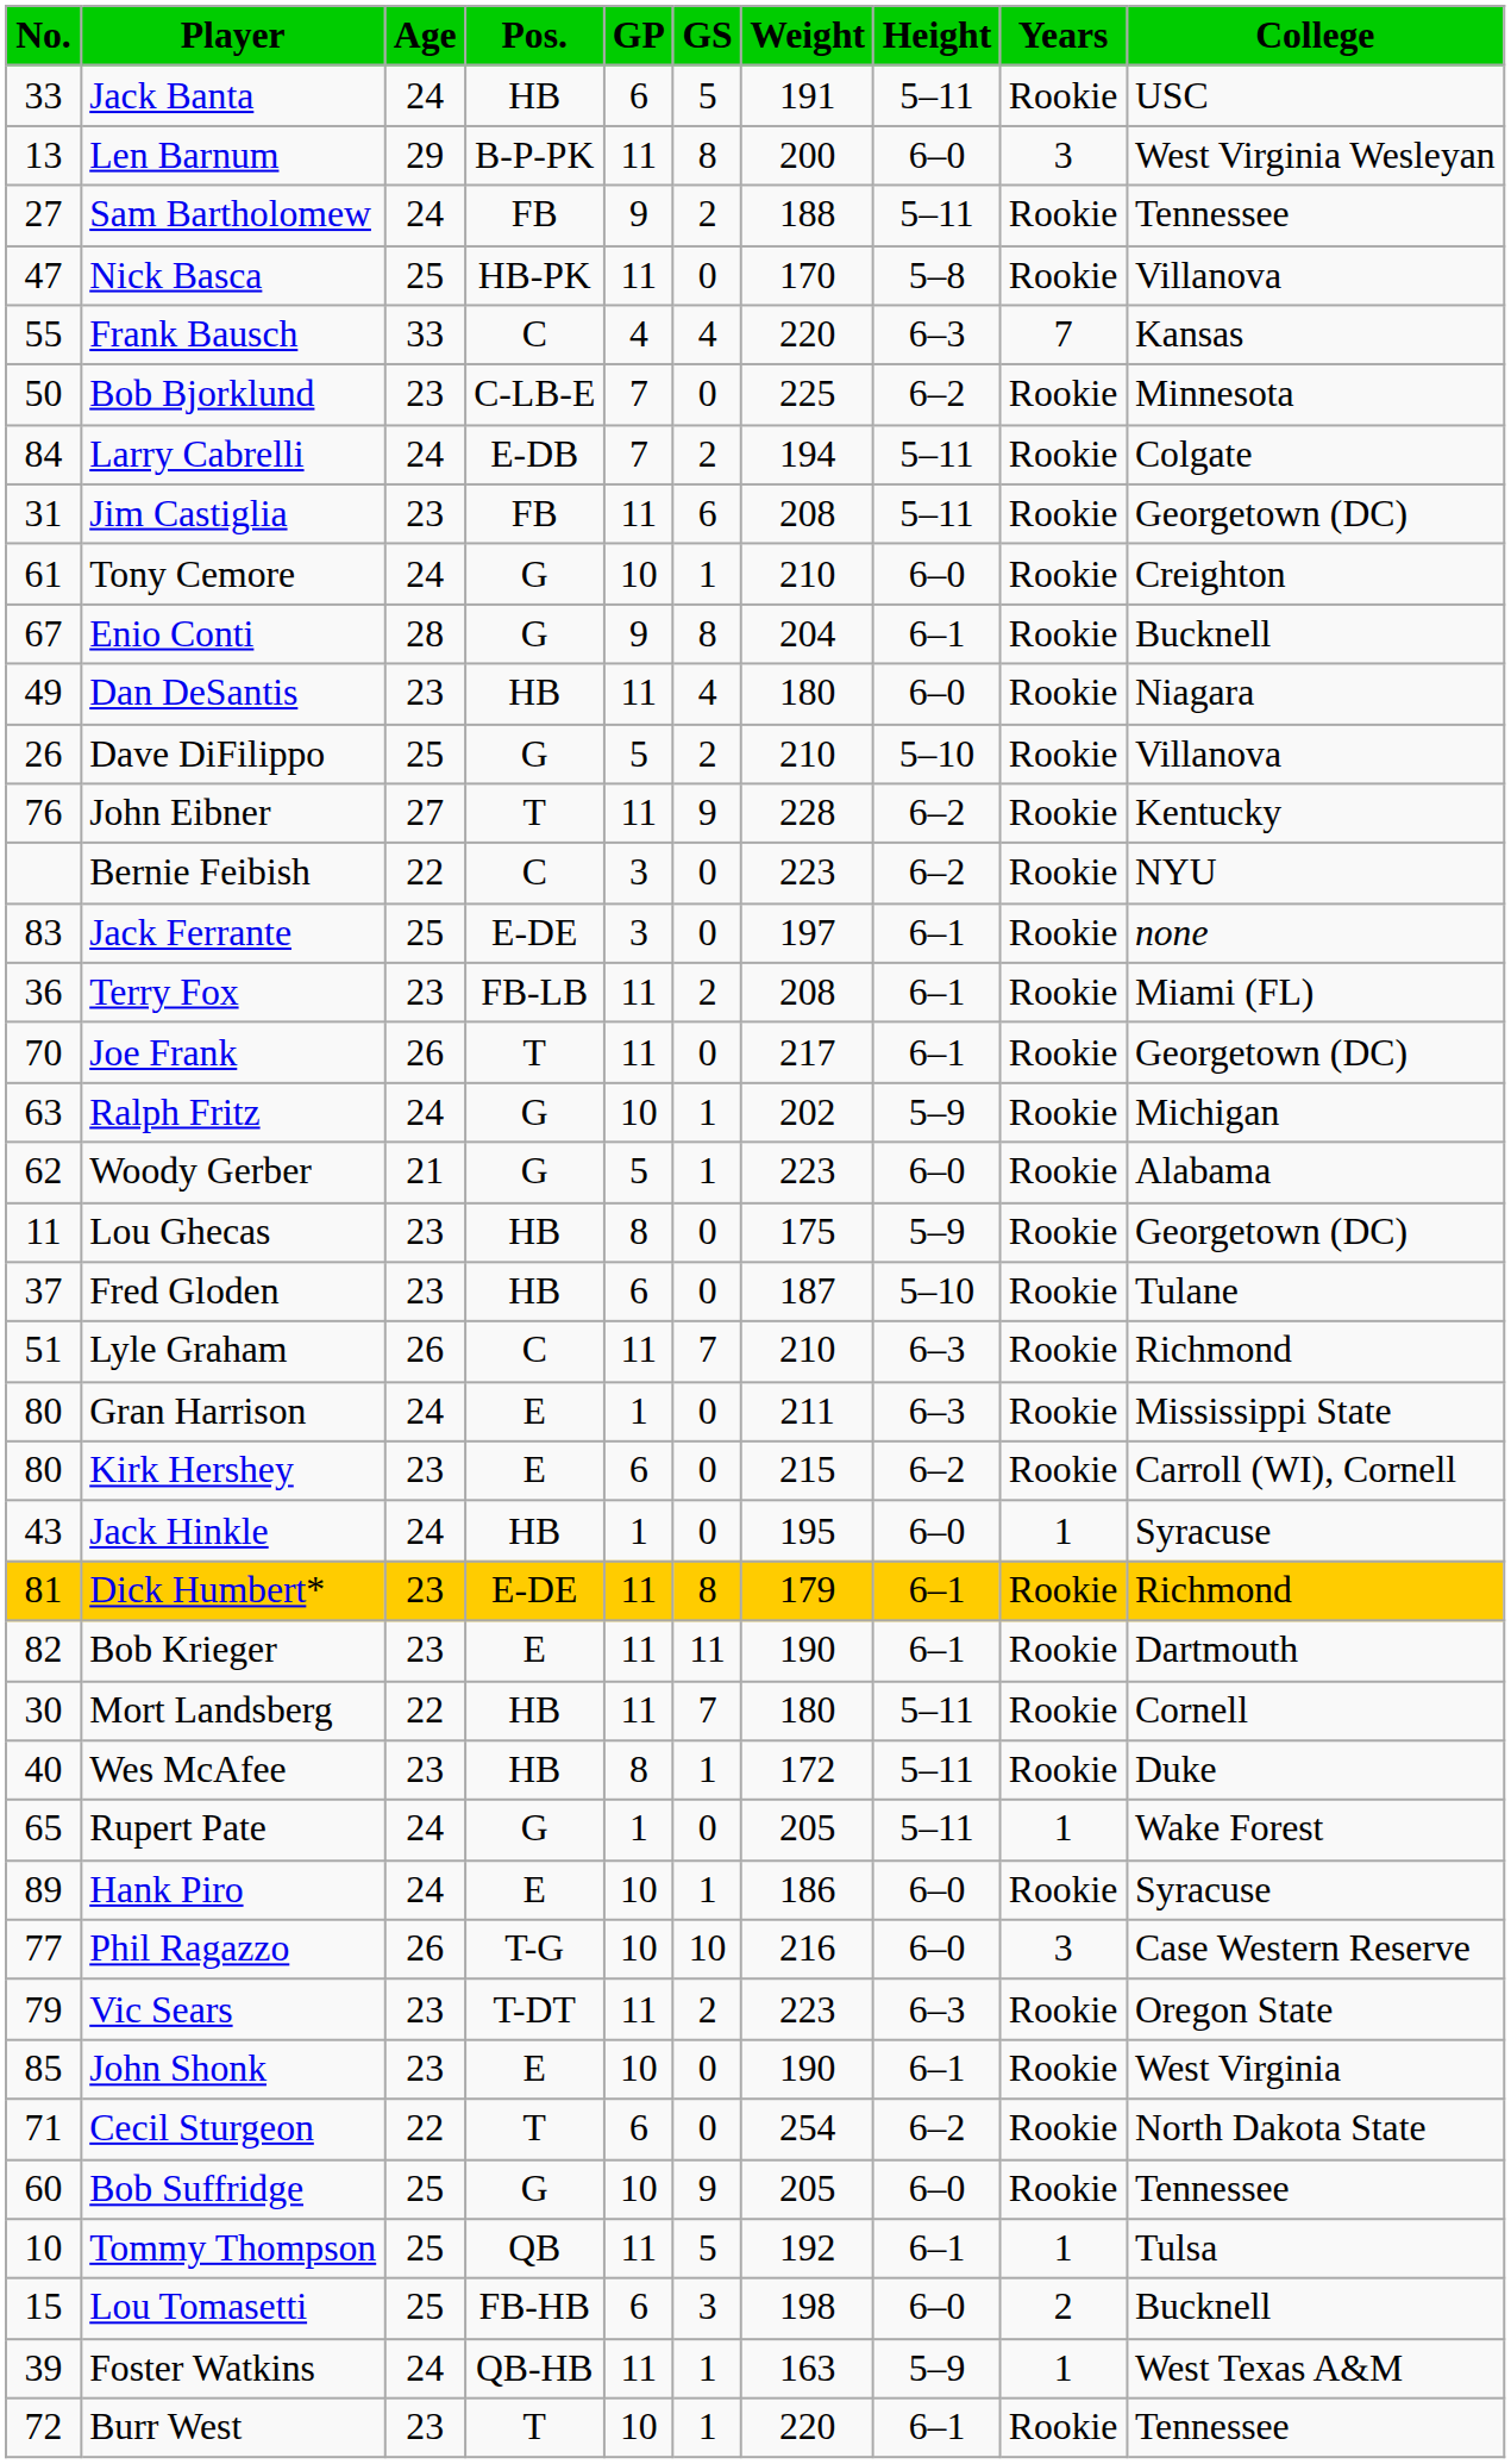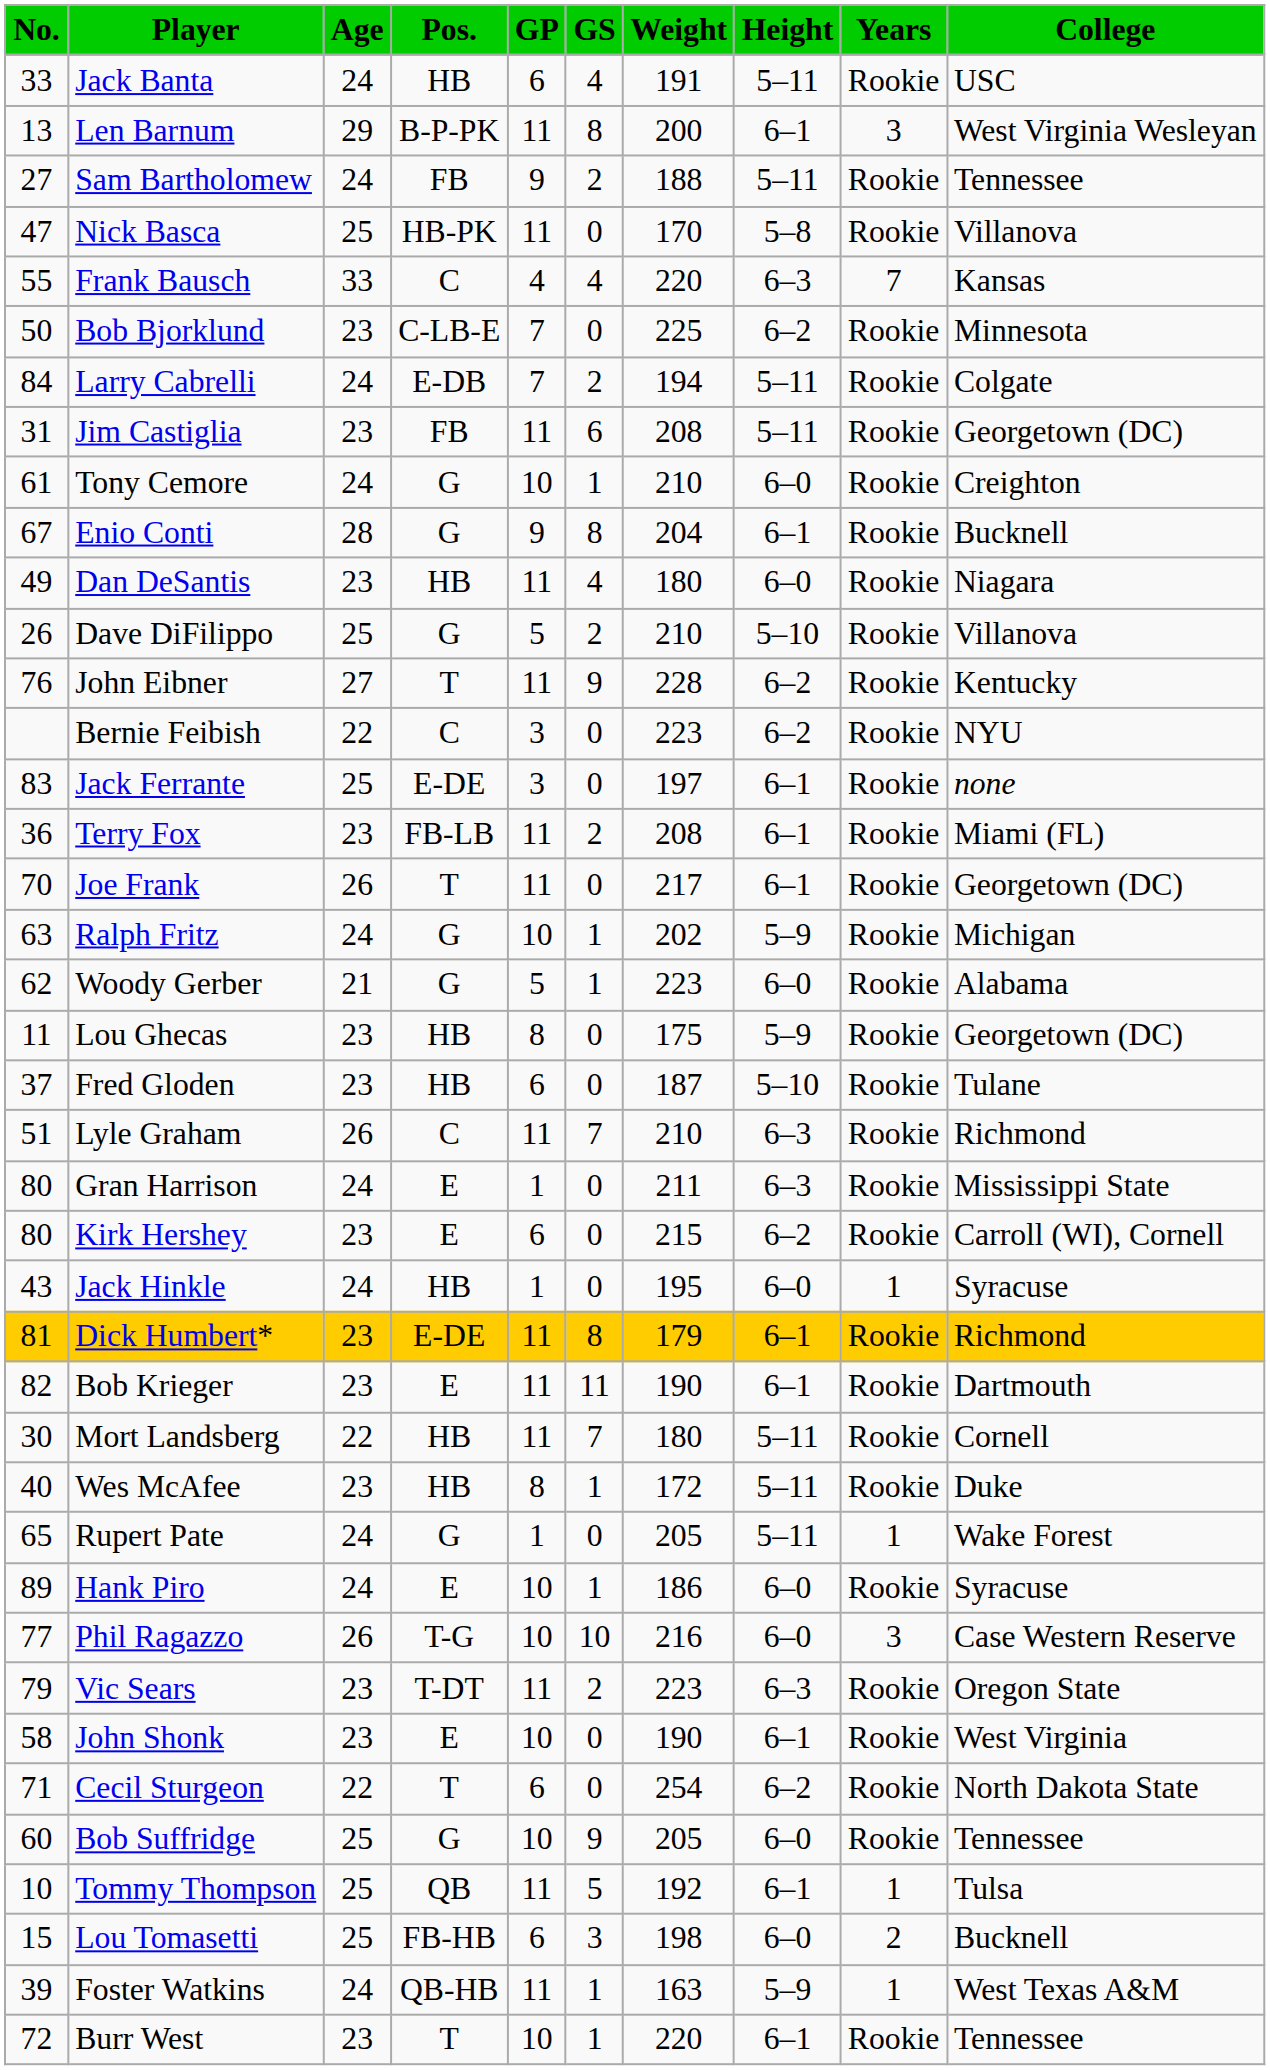Jack Banta | GS: 5 -> 4
Len Barnum | Height: 6–0 -> 6–1
John Shonk | No.: 85 -> 58
